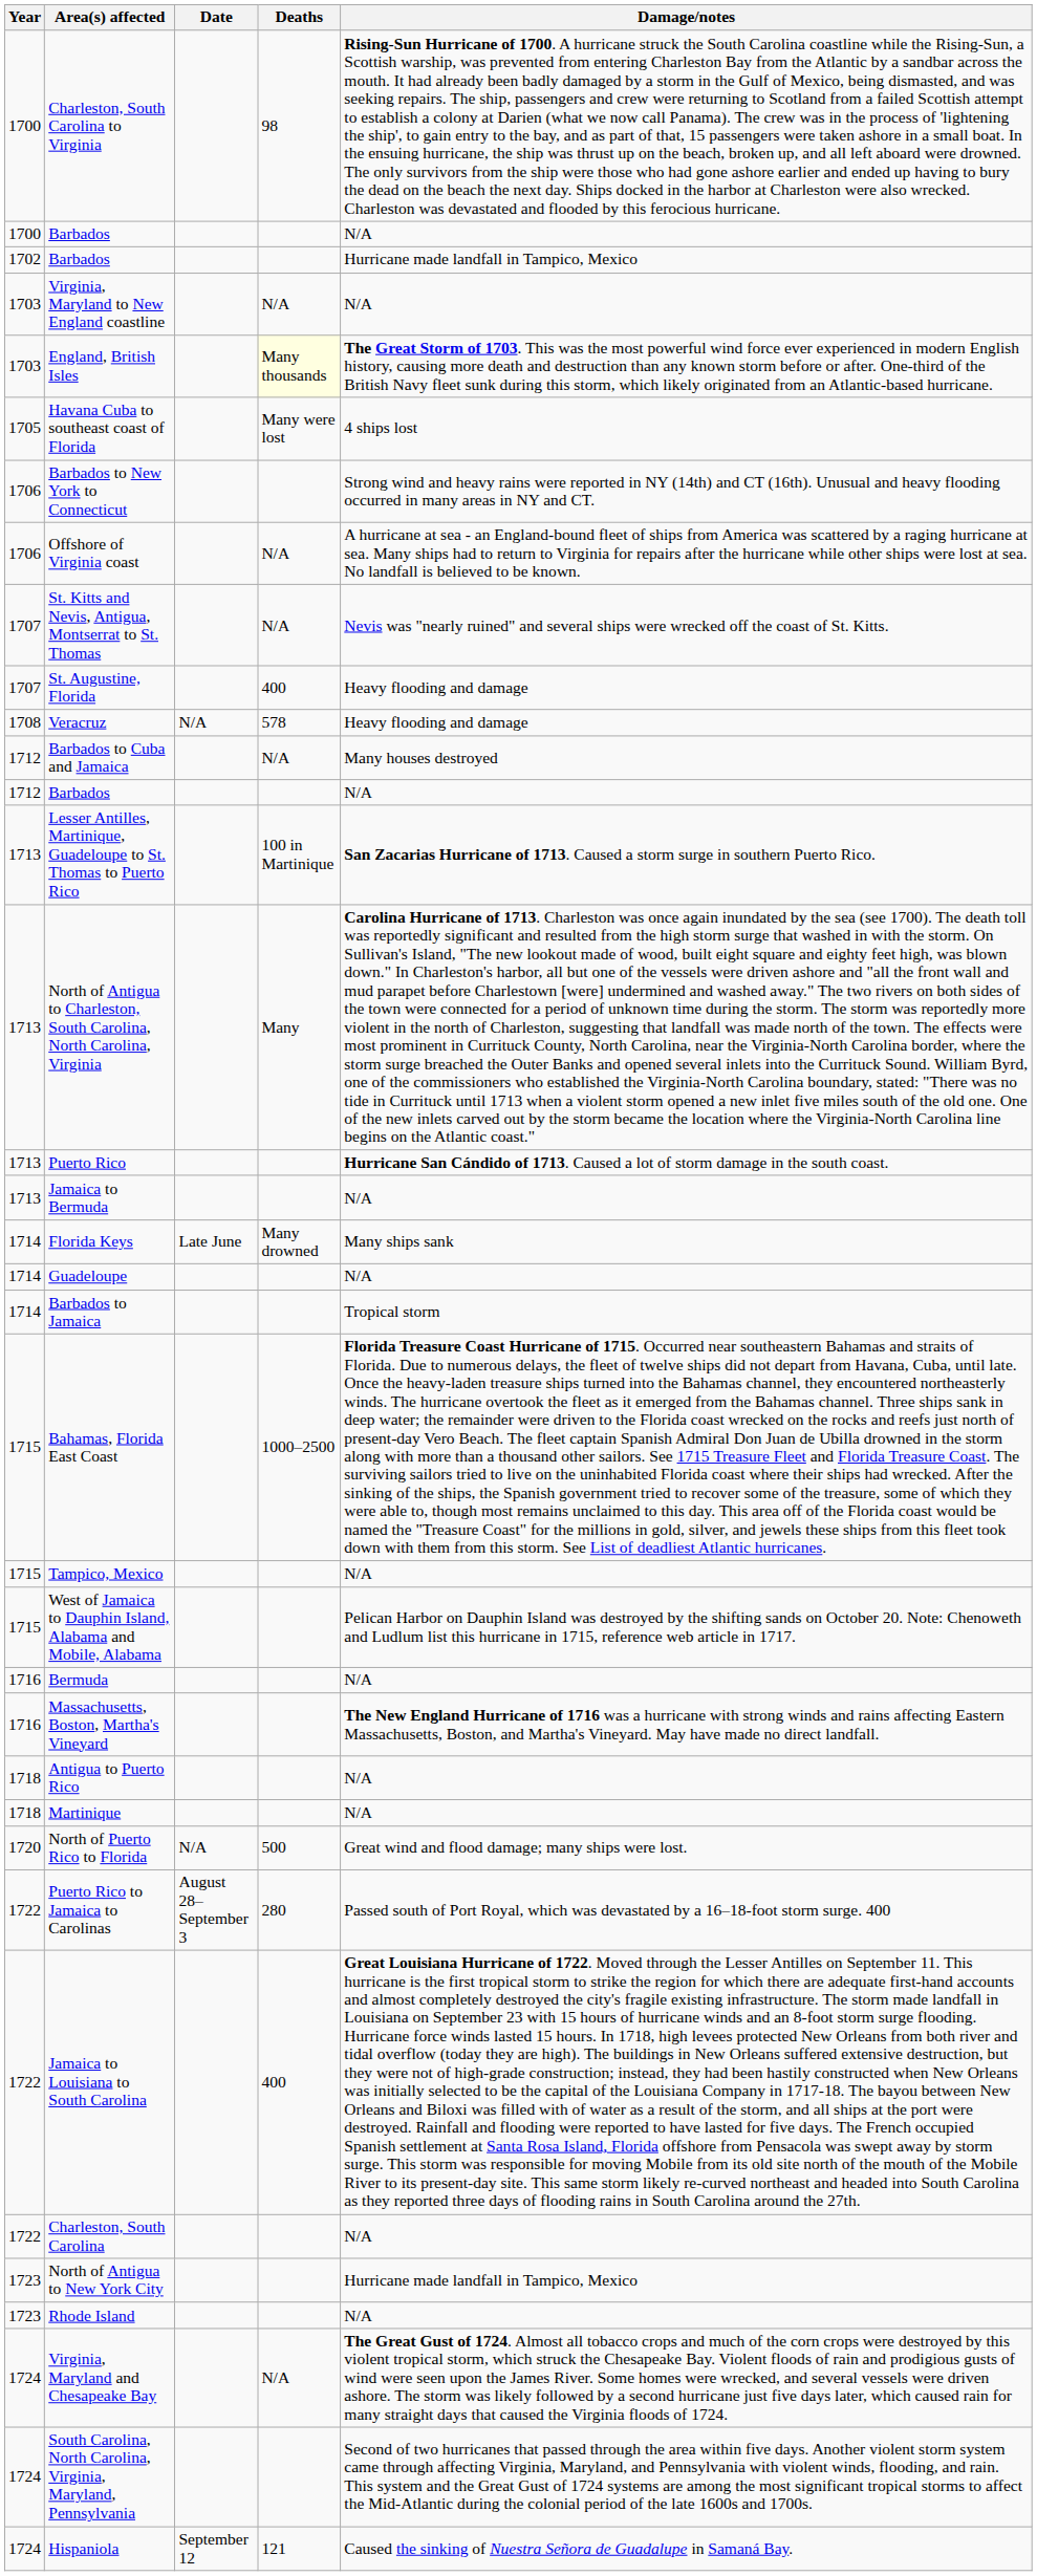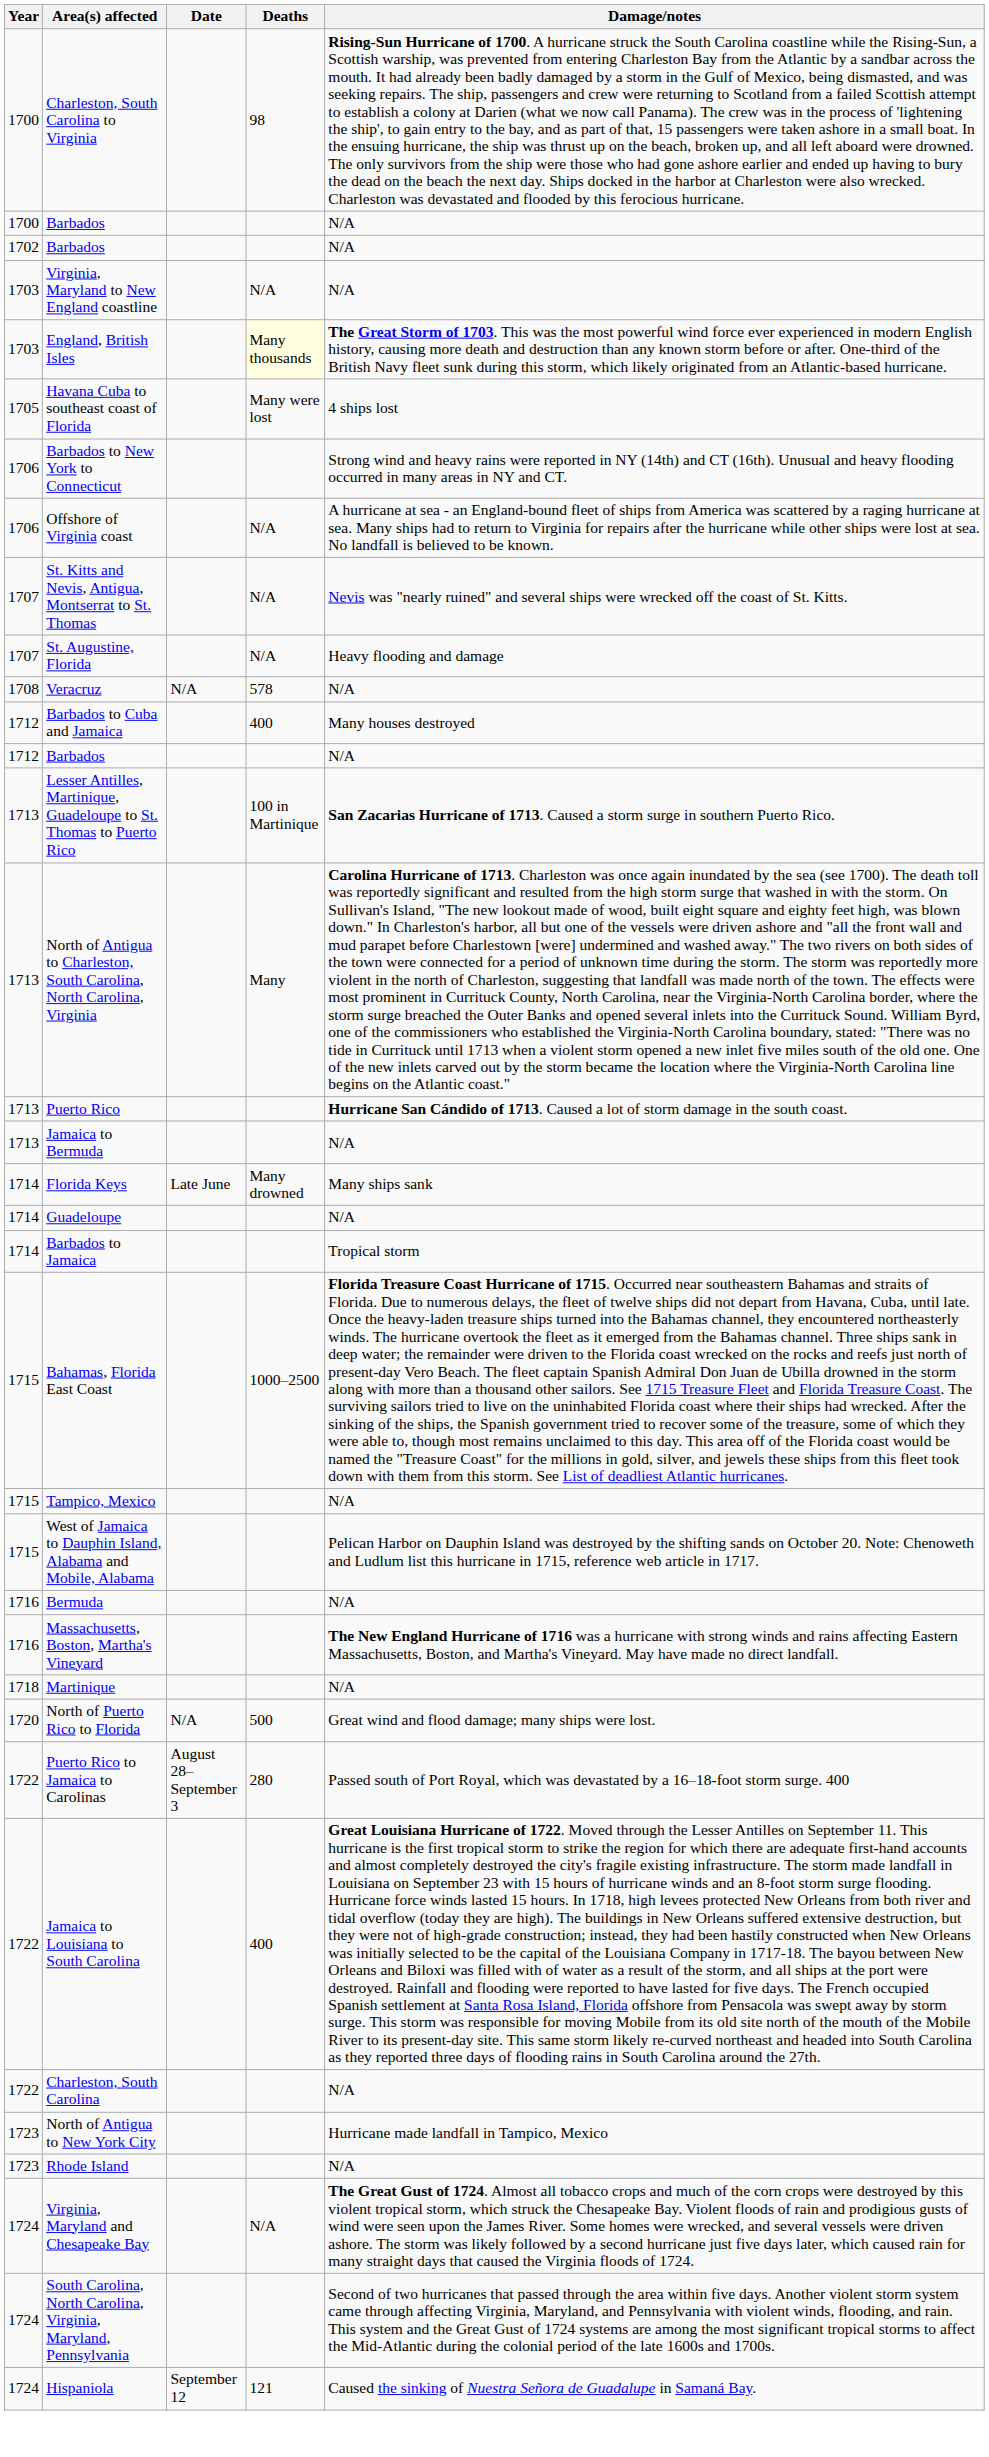1702 / Barbados | Damage/notes: Hurricane made landfall in Tampico, Mexico -> N/A
St. Augustine, Florida | Deaths: 400 -> N/A
Veracruz | Damage/notes: Heavy flooding and damage -> N/A
Barbados to Cuba and Jamaica | Deaths: N/A -> 400
- row: 1718 | Antigua to Puerto Rico | N/A
